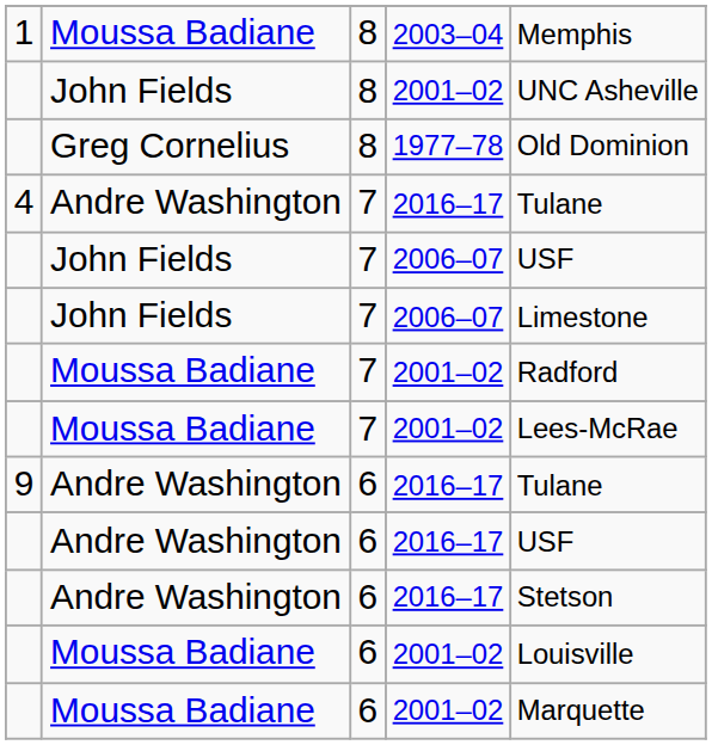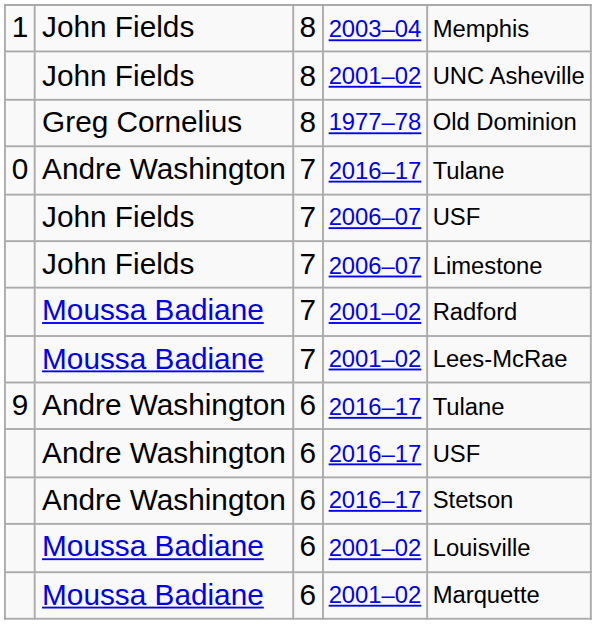2003–04 | column 2: Moussa Badiane -> John Fields
7 / 2016–17 | column 1: 4 -> 0
